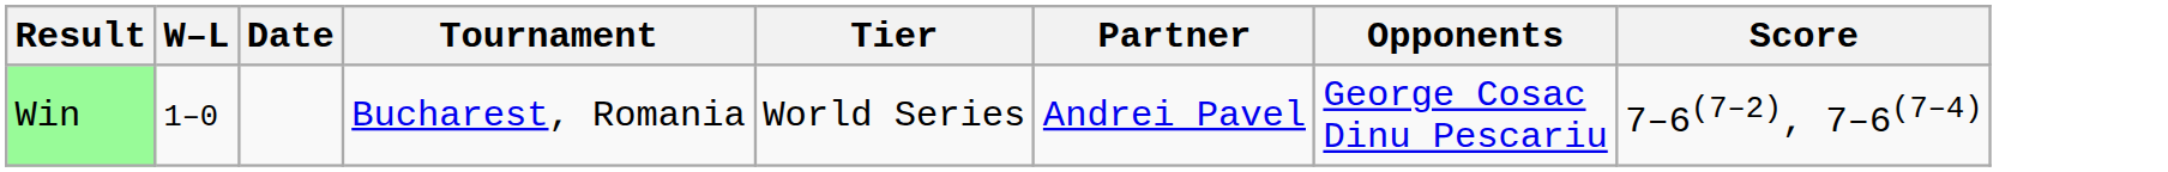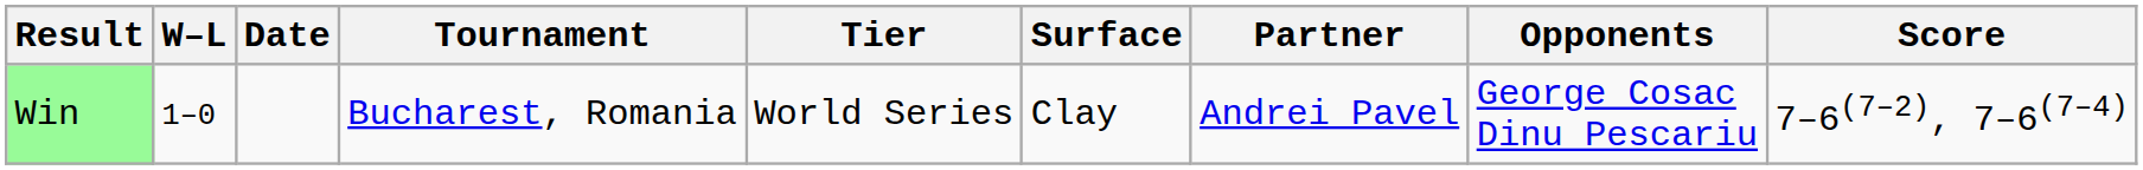+ column: Surface | Clay
